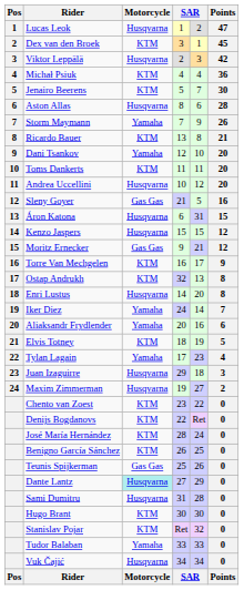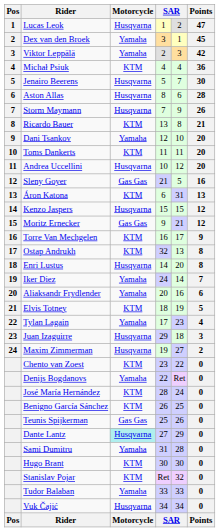Dex van den Broek | Motorcycle: KTM -> Yamaha
Viktor Leppälä | Motorcycle: Husqvarna -> Yamaha
Jenairo Beerens | Motorcycle: KTM -> Husqvarna
Storm Maymann | Motorcycle: Yamaha -> Husqvarna
Áron Katona | Motorcycle: Husqvarna -> KTM
Áron Katona | Points: 15 -> 13
Denijs Bogdanovs | Motorcycle: KTM -> Yamaha
Sami Dumitru | Motorcycle: Husqvarna -> Yamaha
